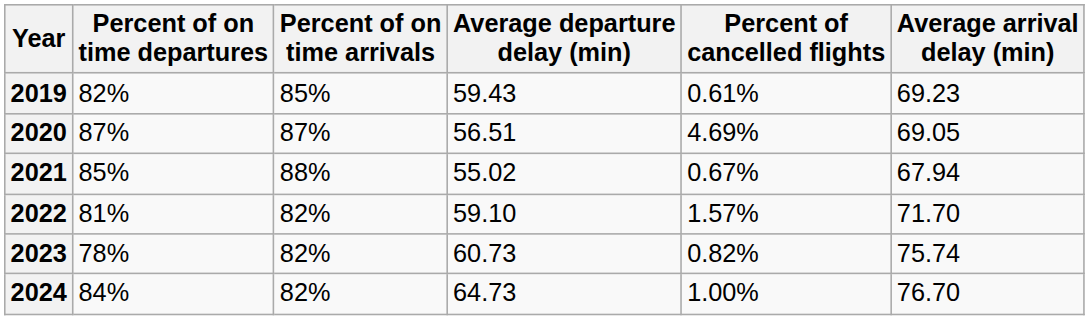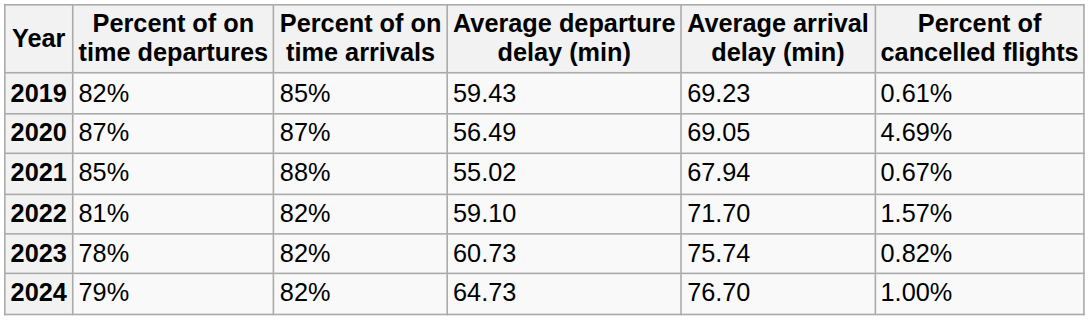columns swapped: Average arrival delay (min) <-> Percent of cancelled flights
2020 | Average departure delay (min): 56.51 -> 56.49
2024 | Percent of on time departures: 84% -> 79%
